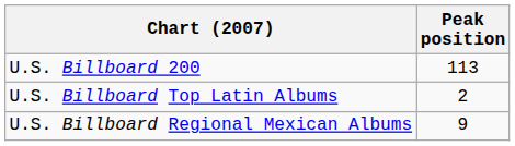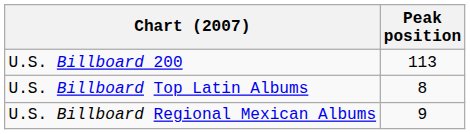U.S. Billboard Top Latin Albums | Peak position: 2 -> 8
